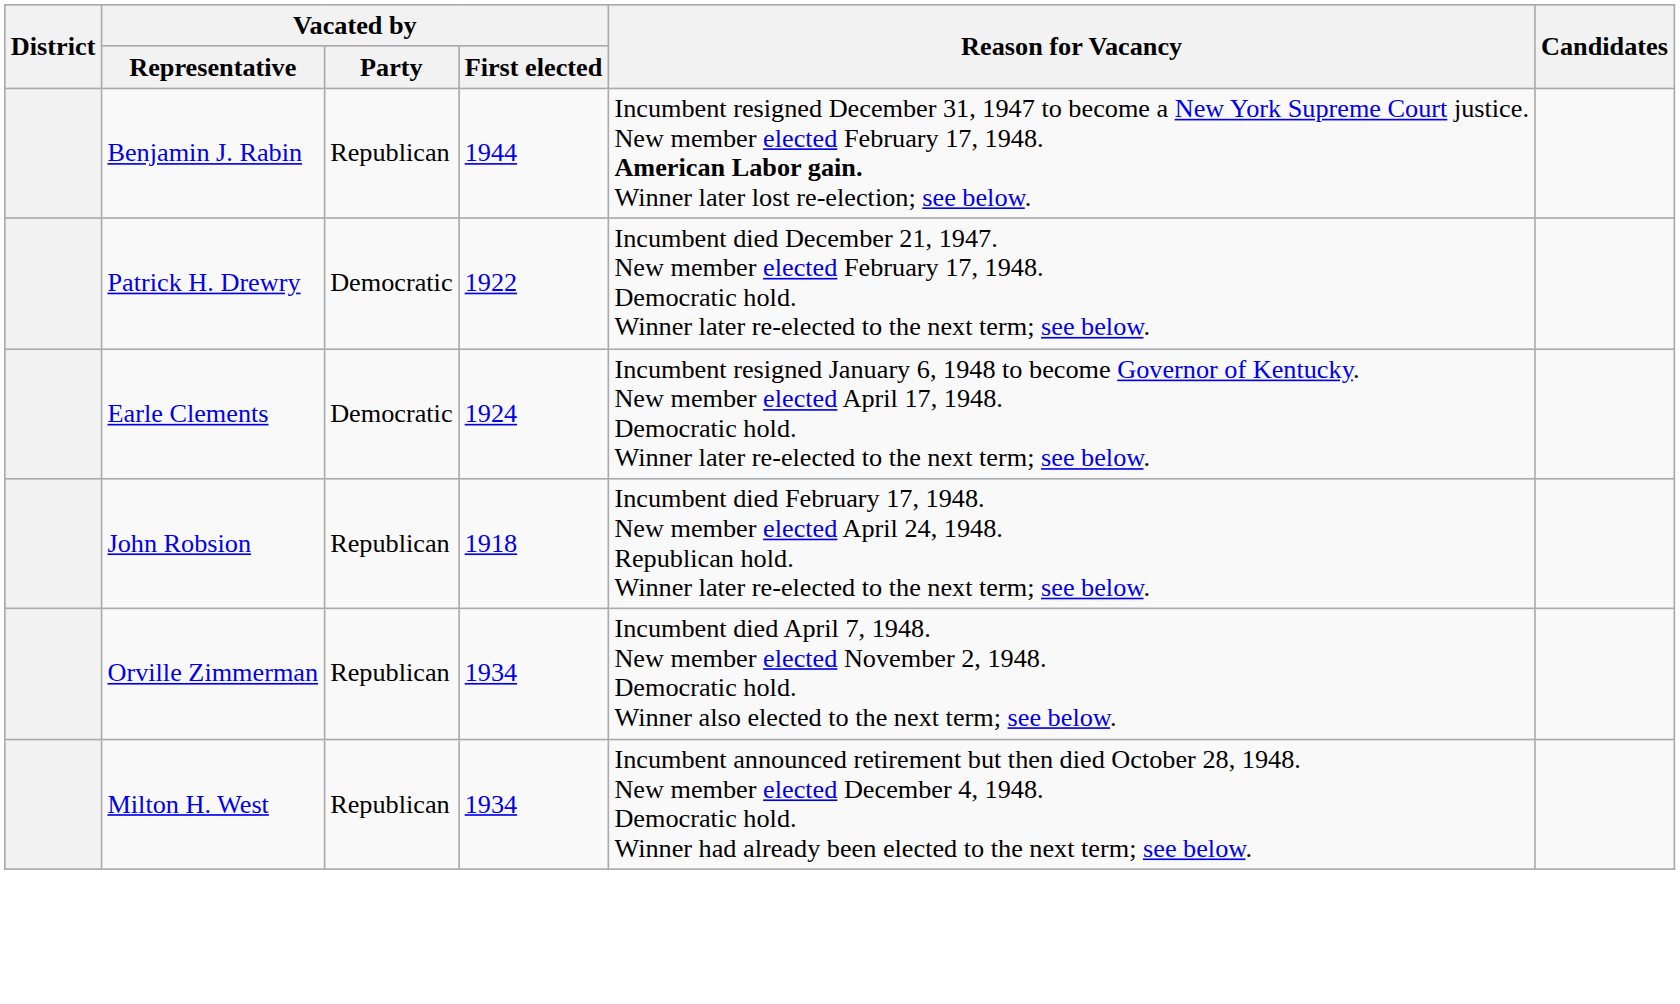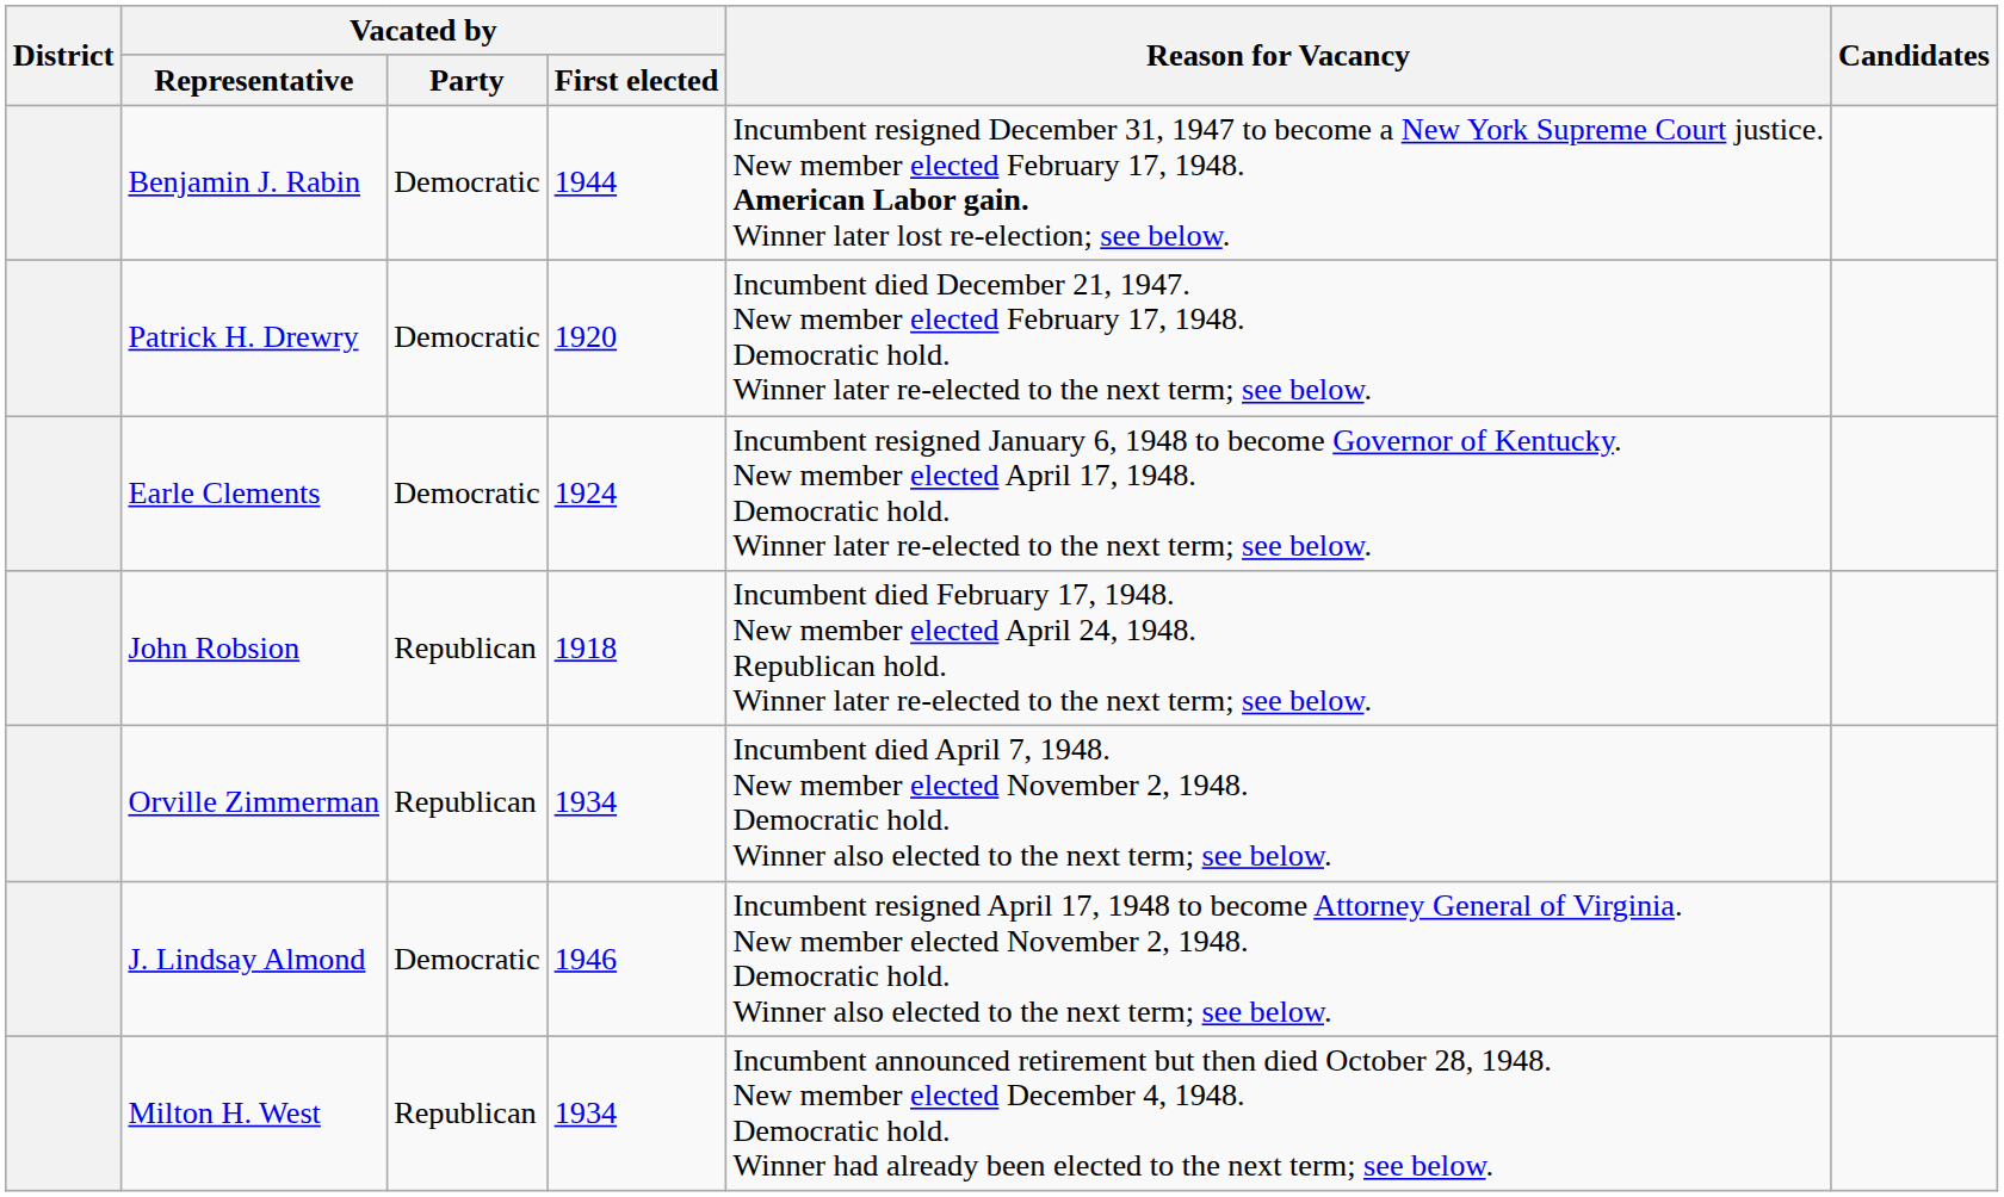Benjamin J. Rabin | Vacated by / Party: Republican -> Democratic
Patrick H. Drewry | Vacated by / First elected: 1922 -> 1920
+ row: J. Lindsay Almond | Democratic | 1946 | Incumbent resigned April 17, 1948 to become Attorney General of Virginia. New member elected November 2, 1948. Democratic hold. Winner also elected to the next term; see below.
